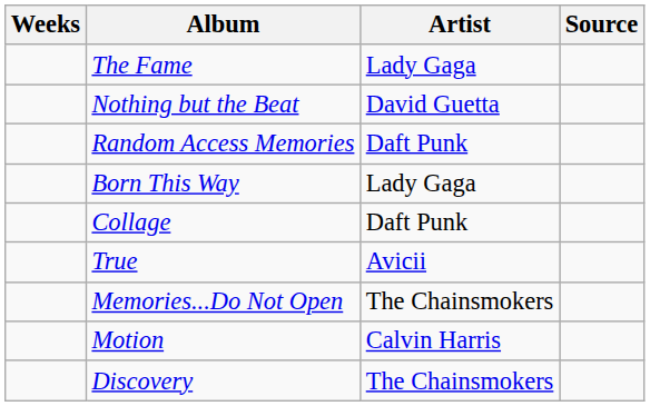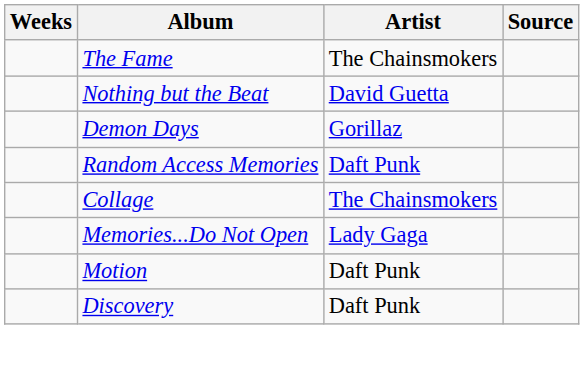The Fame | Artist: Lady Gaga -> The Chainsmokers
+ row: Demon Days | Gorillaz
- row: Born This Way | Lady Gaga
Collage | Artist: Daft Punk -> The Chainsmokers
- row: True | Avicii
Memories...Do Not Open | Artist: The Chainsmokers -> Lady Gaga
Motion | Artist: Calvin Harris -> Daft Punk
Discovery | Artist: The Chainsmokers -> Daft Punk
